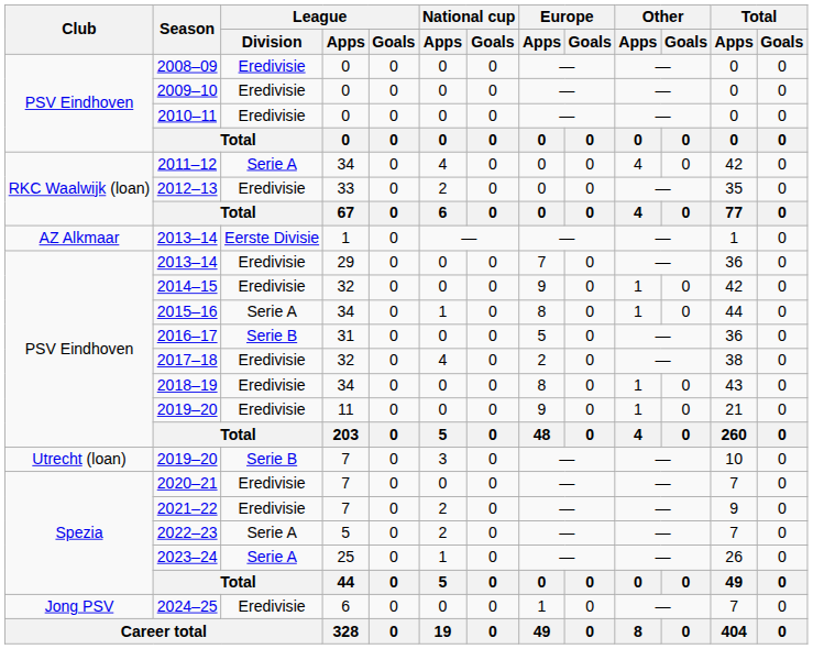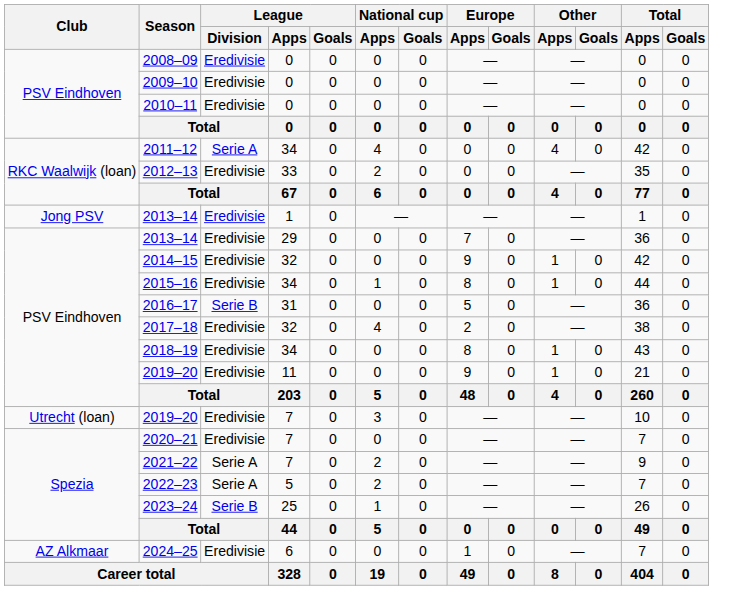2013–14 / 1 | Club: AZ Alkmaar -> Jong PSV
2013–14 / 1 | League / Division: Eerste Divisie -> Eredivisie
2015–16 | League / Division: Serie A -> Eredivisie
2019–20 / 7 | League / Division: Serie B -> Eredivisie
2021–22 | League / Division: Eredivisie -> Serie A
2023–24 | League / Division: Serie A -> Serie B
2024–25 | Club: Jong PSV -> AZ Alkmaar
